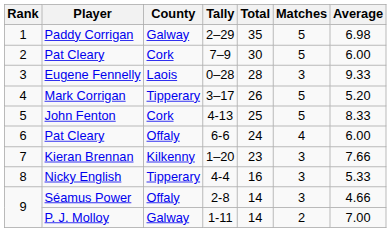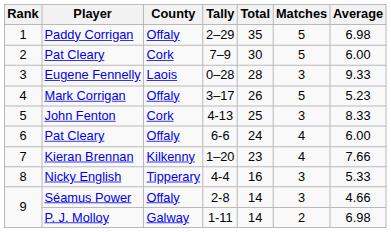Paddy Corrigan | County: Galway -> Offaly
Mark Corrigan | County: Tipperary -> Offaly
Mark Corrigan | Average: 5.20 -> 5.23
John Fenton | Matches: 5 -> 3
Kieran Brennan | Matches: 3 -> 4
P. J. Molloy | Average: 7.00 -> 6.98
